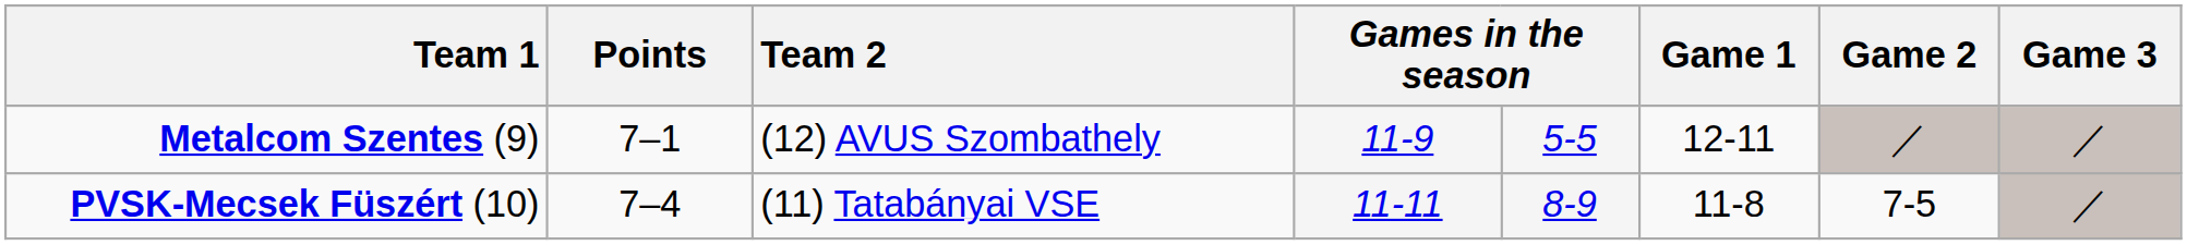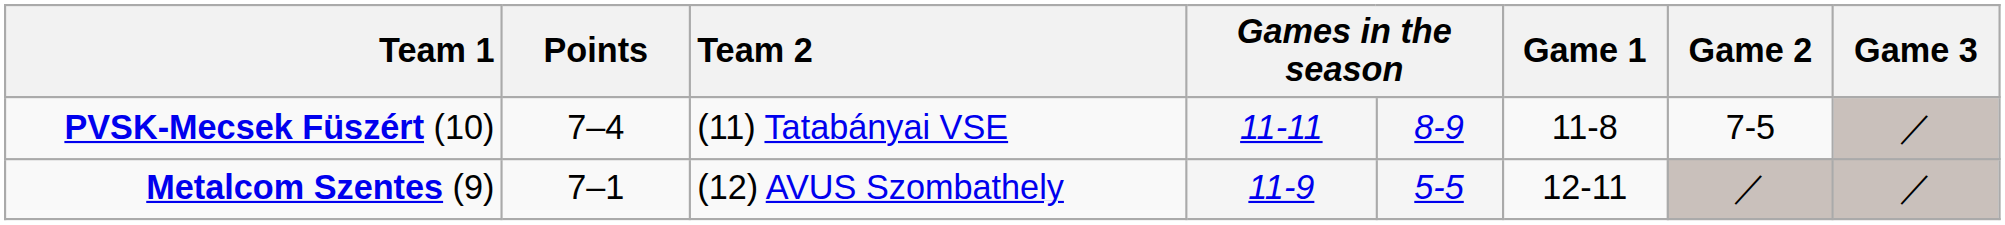rows swapped: Metalcom Szentes (9) <-> PVSK-Mecsek Füszért (10)
